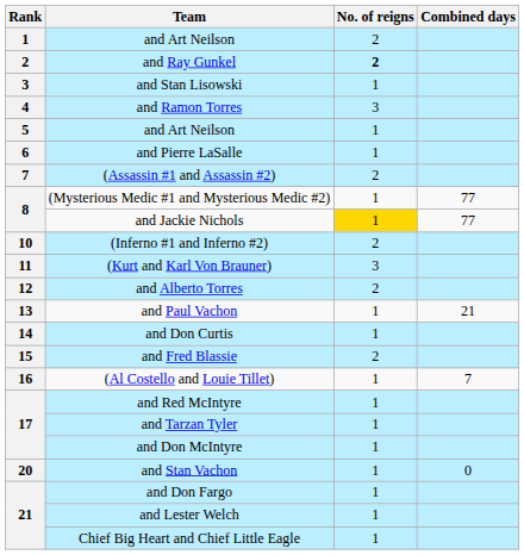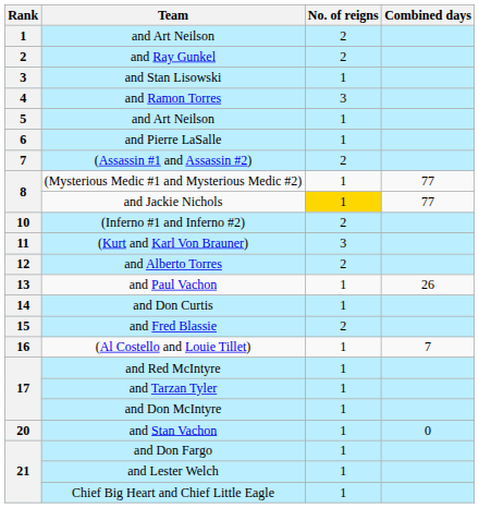and Ray Gunkel | No. of reigns: bold -> normal
and Paul Vachon | Combined days: 21 -> 26
